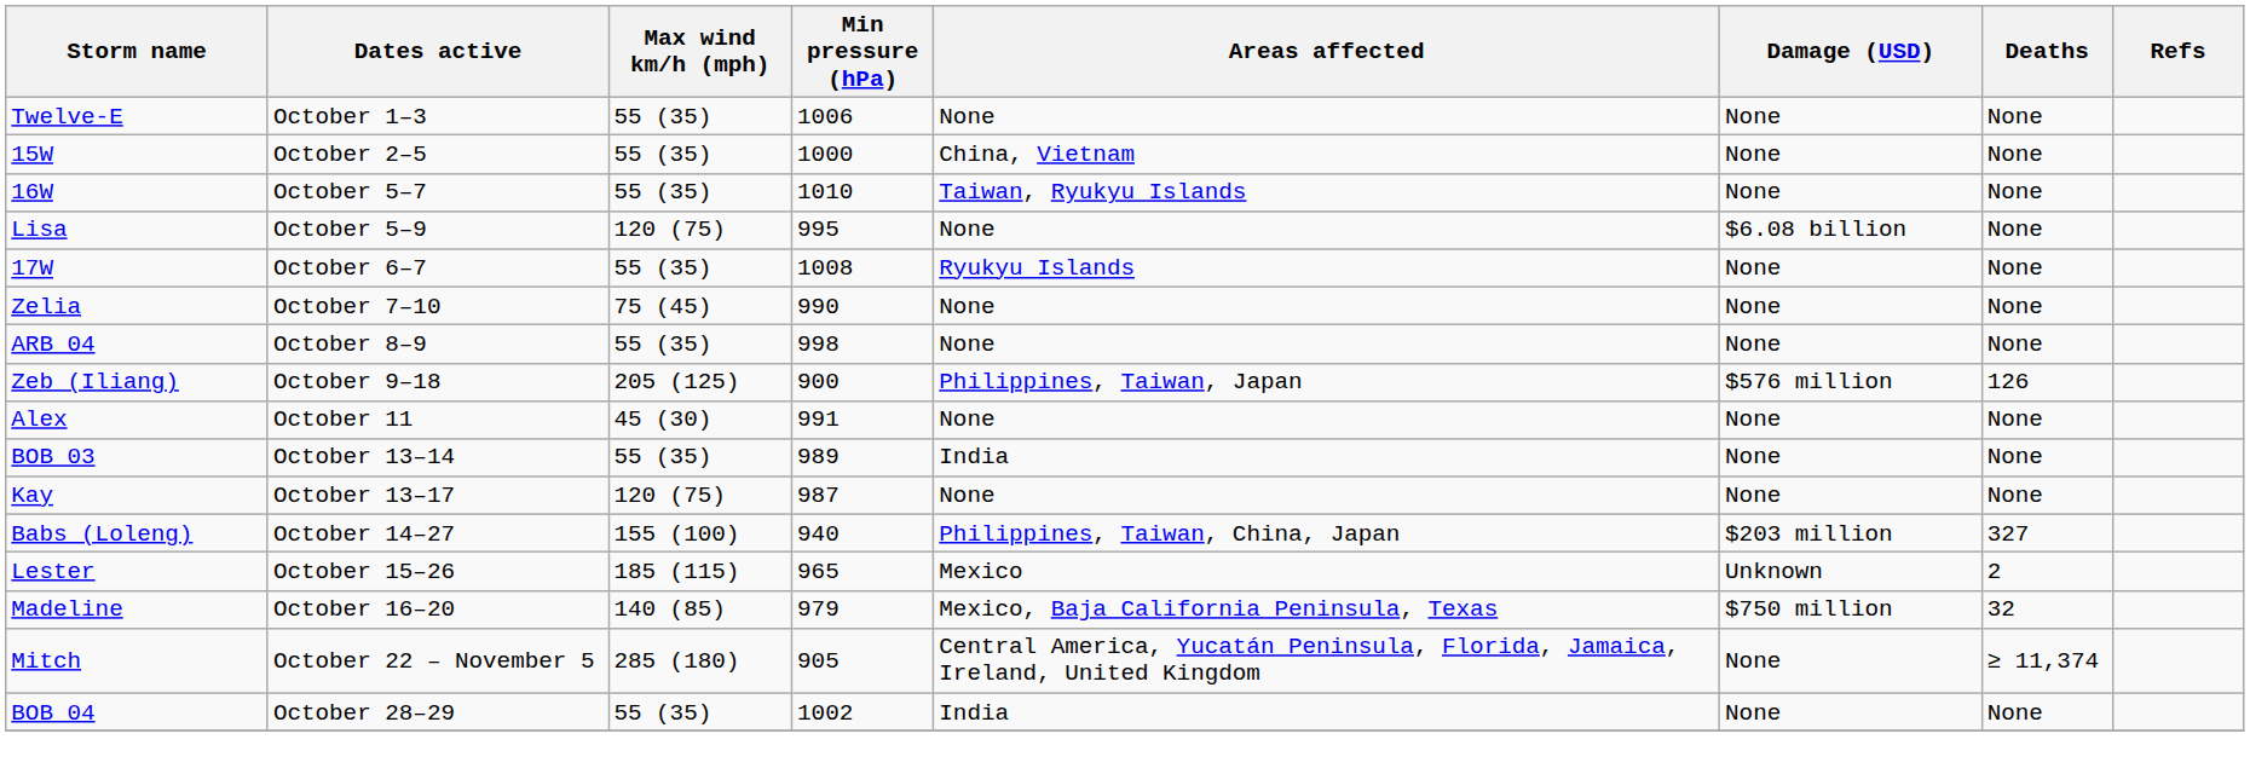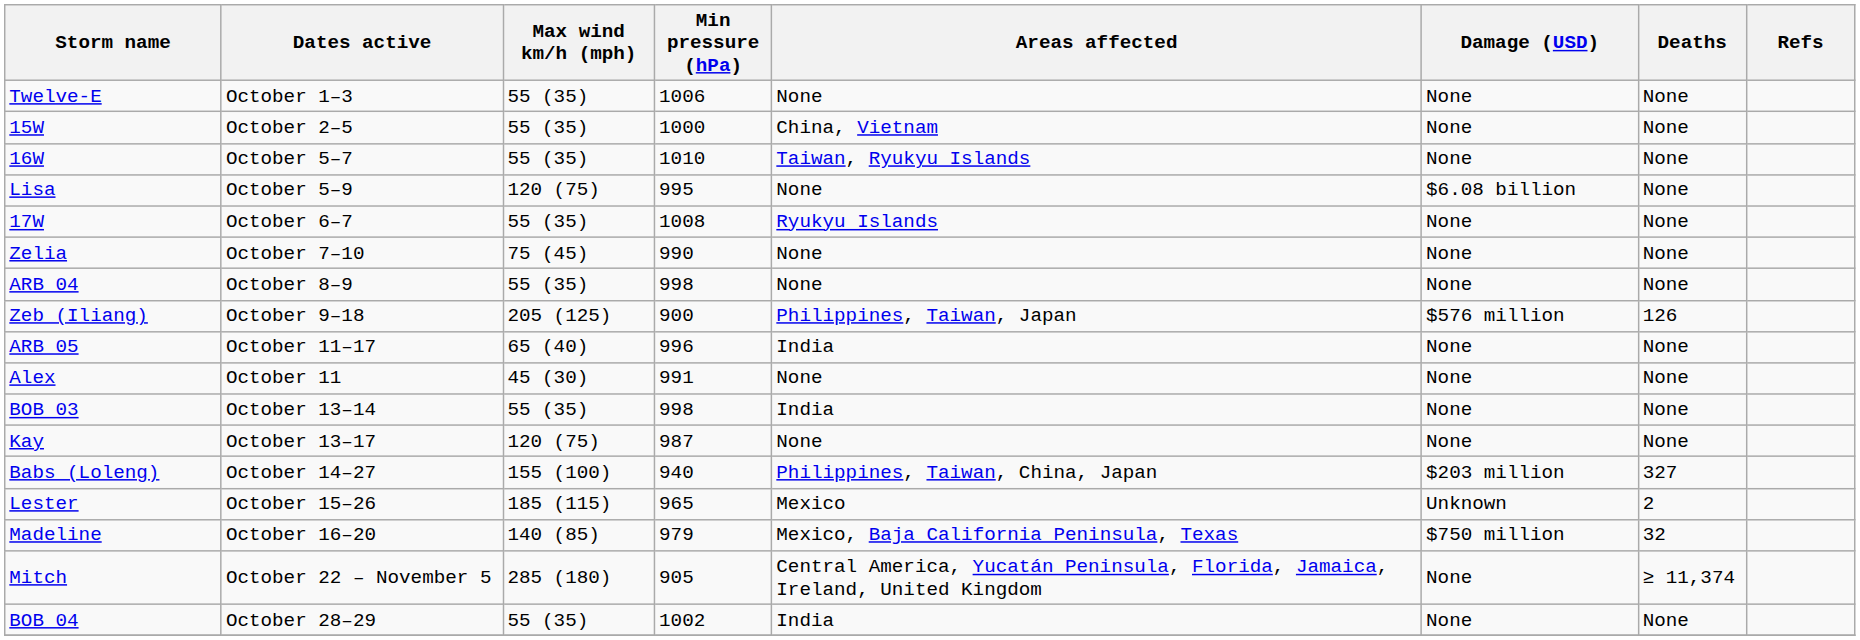+ row: ARB 05 | October 11–17 | 65 (40) | 996 | India | None | None
BOB 03 | Min pressure (hPa): 989 -> 998
